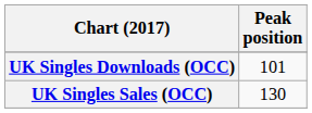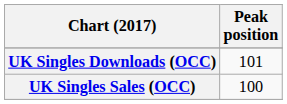UK Singles Sales (OCC) | Peak position: 130 -> 100
